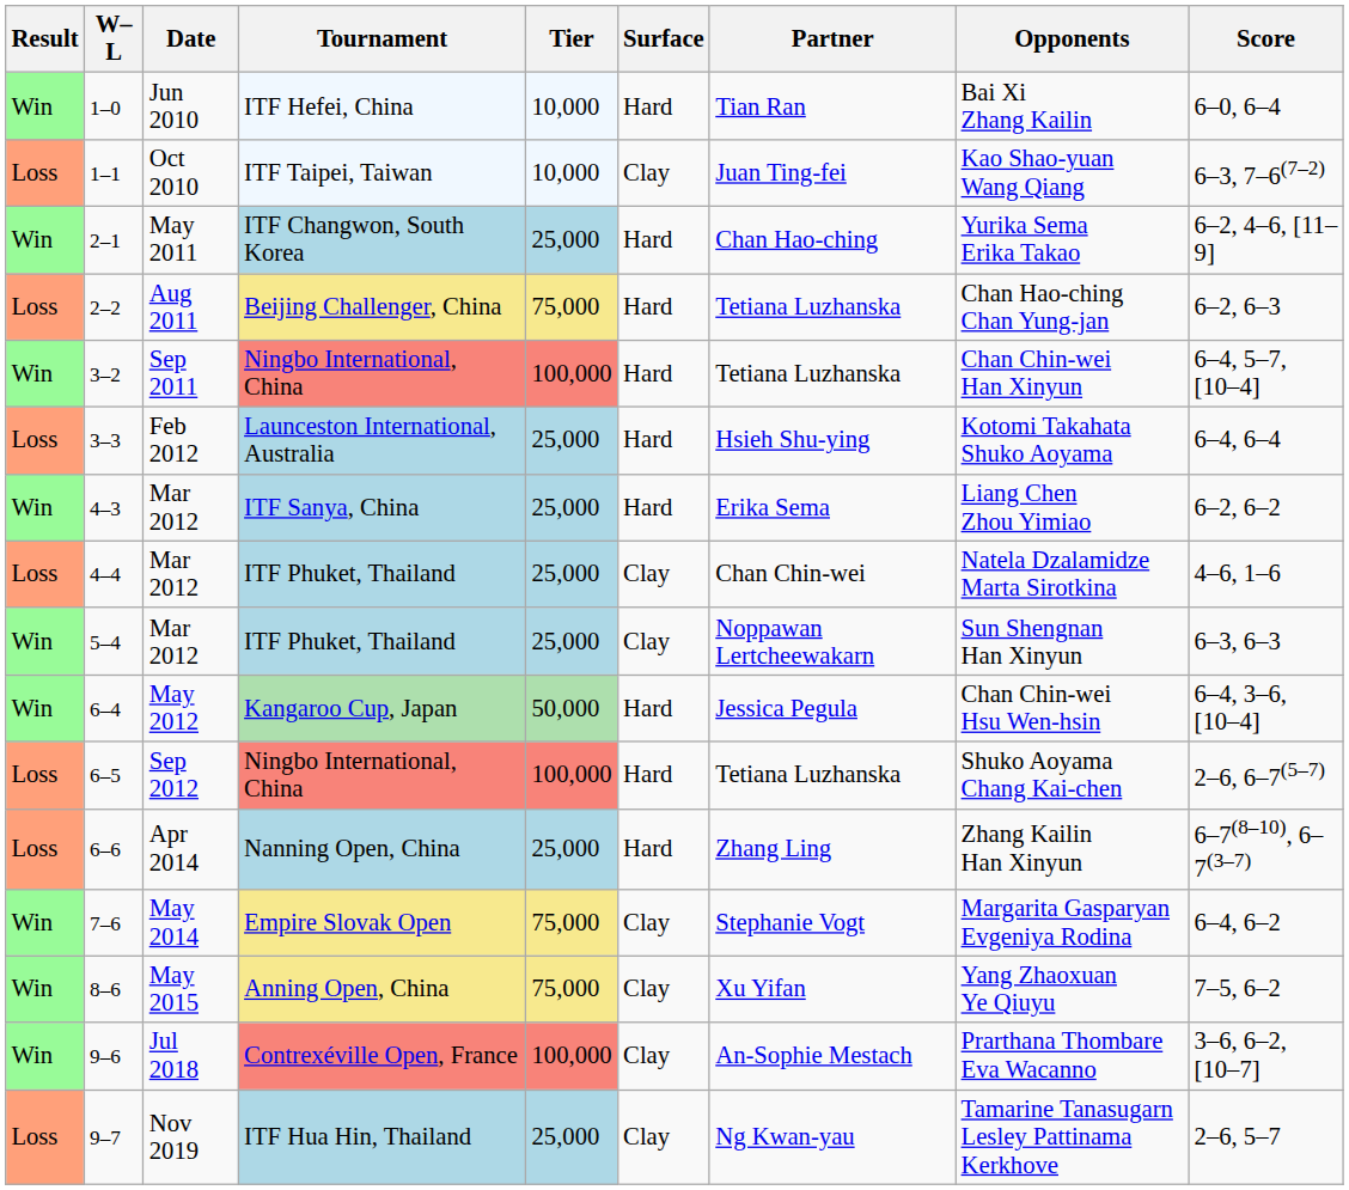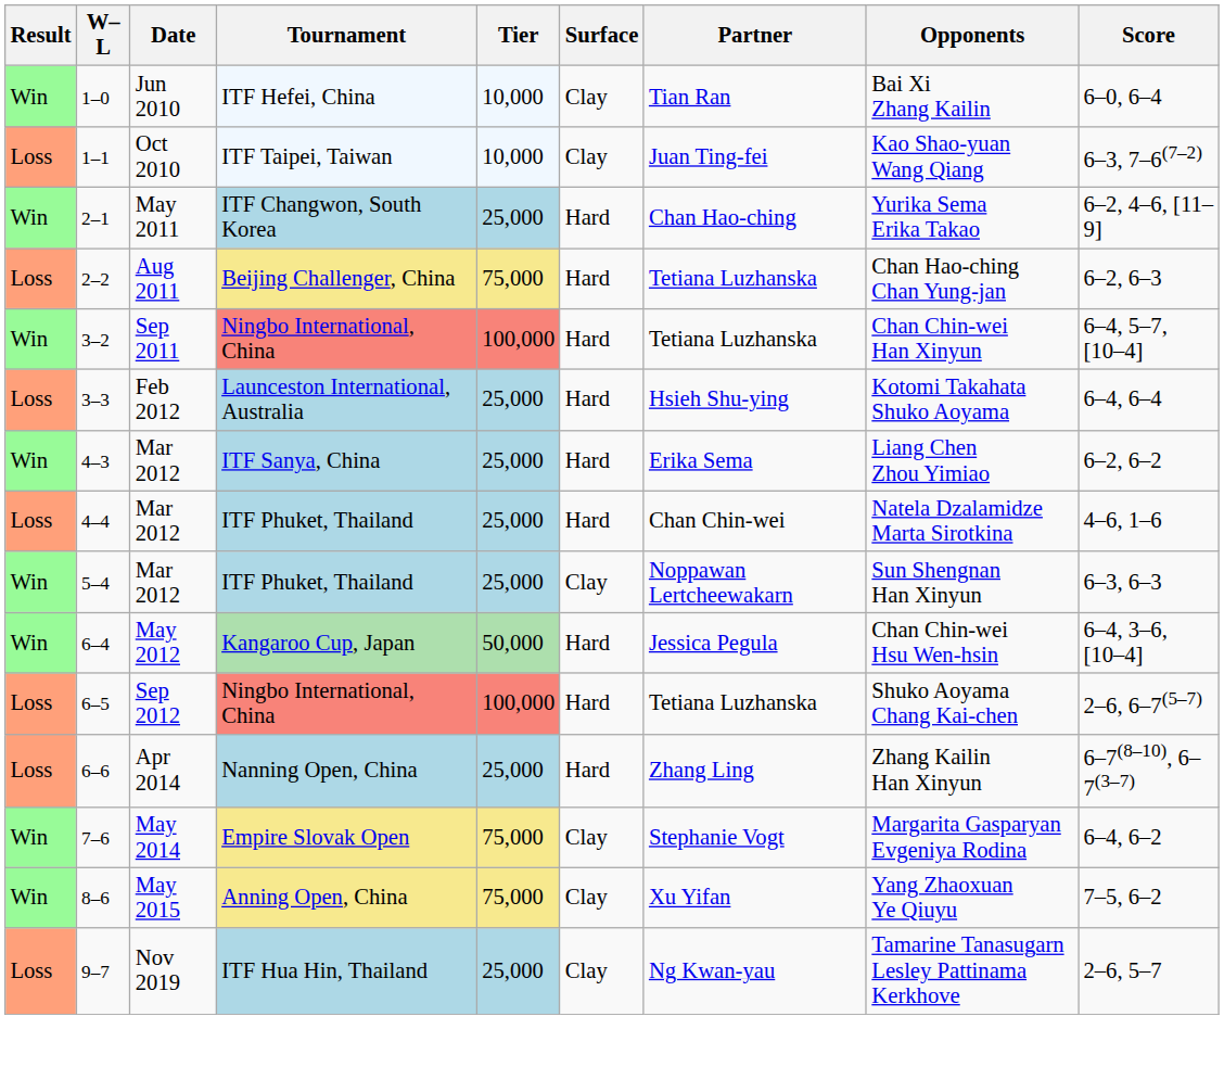1–0 | Surface: Hard -> Clay
4–4 | Surface: Clay -> Hard
- row: Win | 9–6 | Jul 2018 | Contrexéville Open, France | 100,000 | Clay | An-Sophie Mestach | Prarthana Thombare Eva Wacanno | 3–6, 6–2, [10–7]
